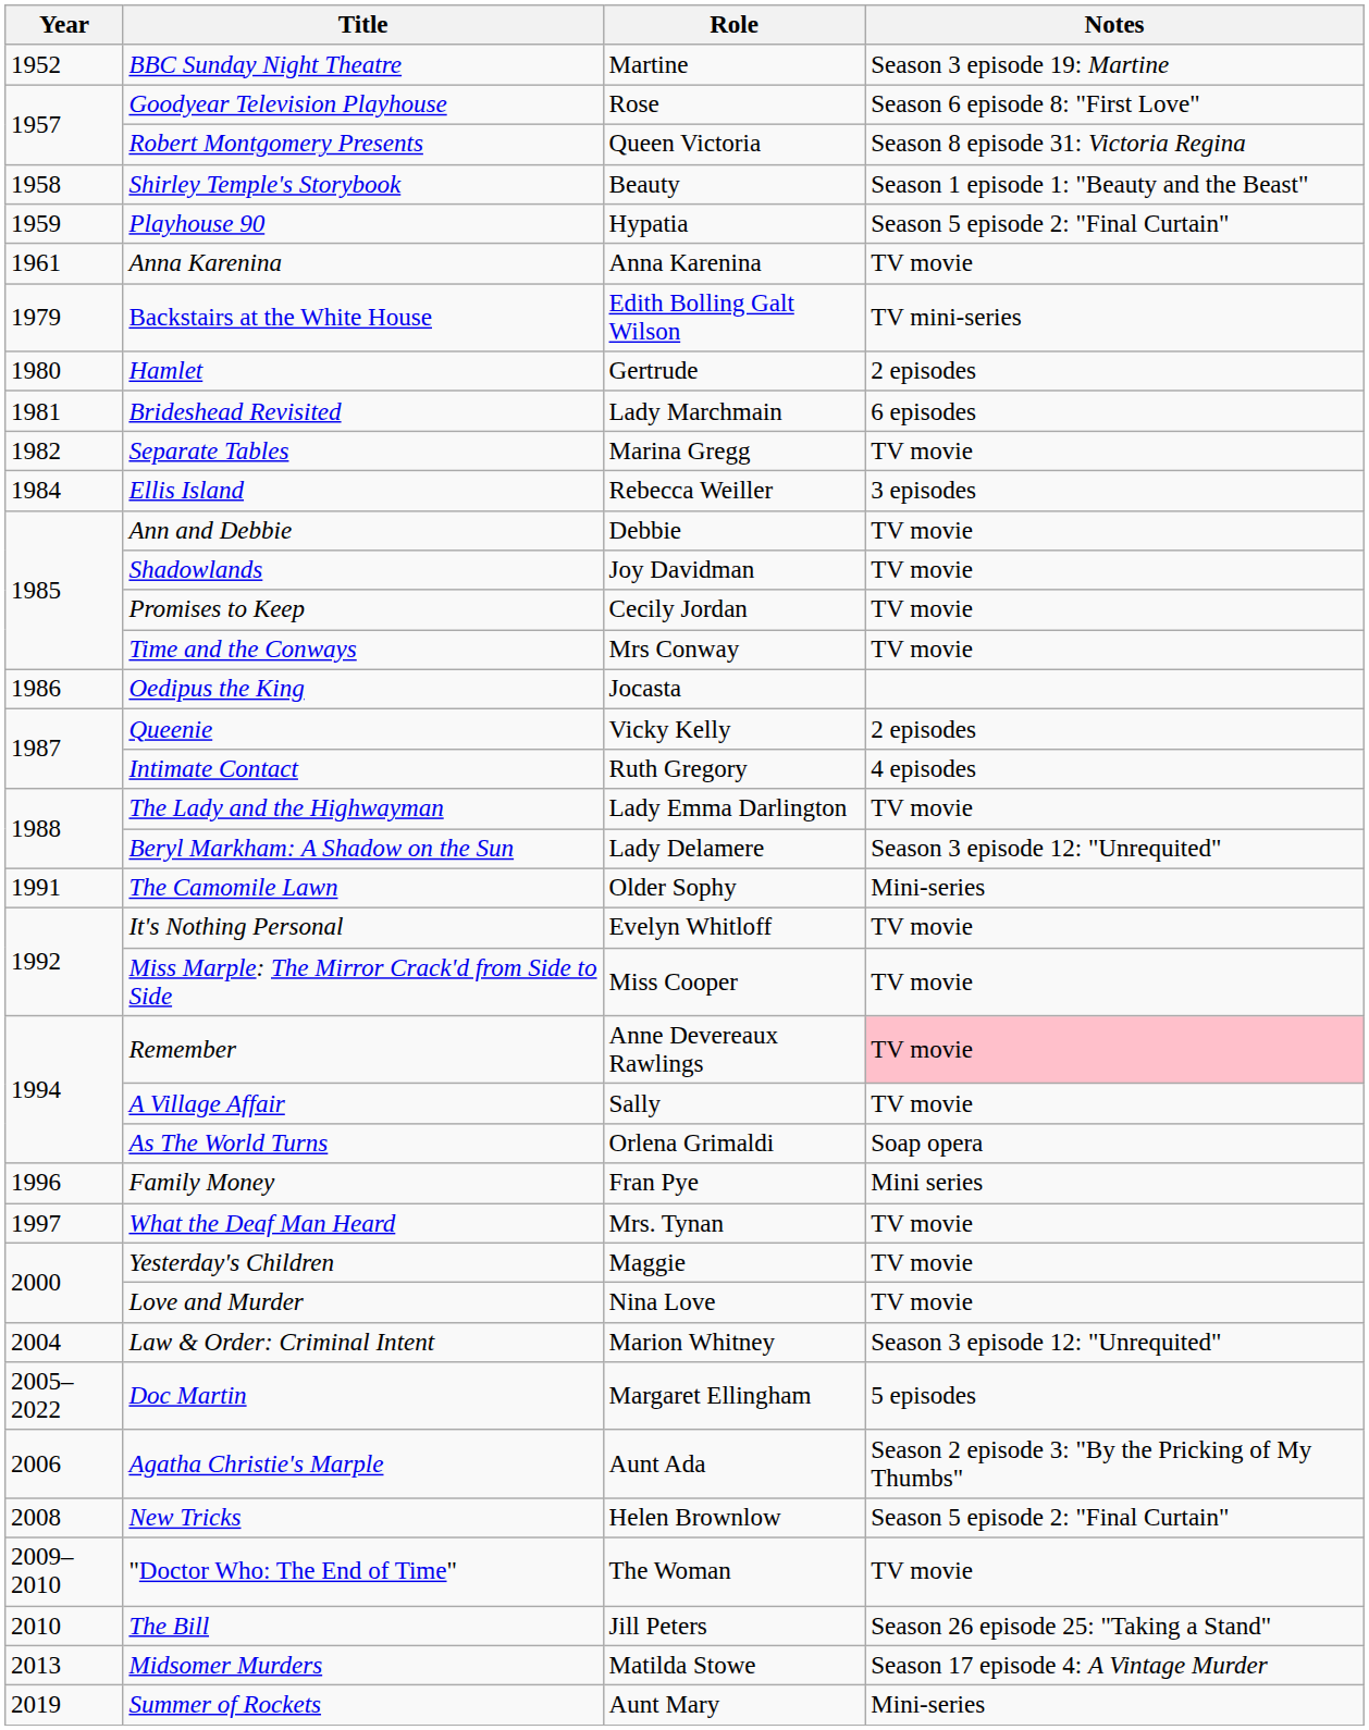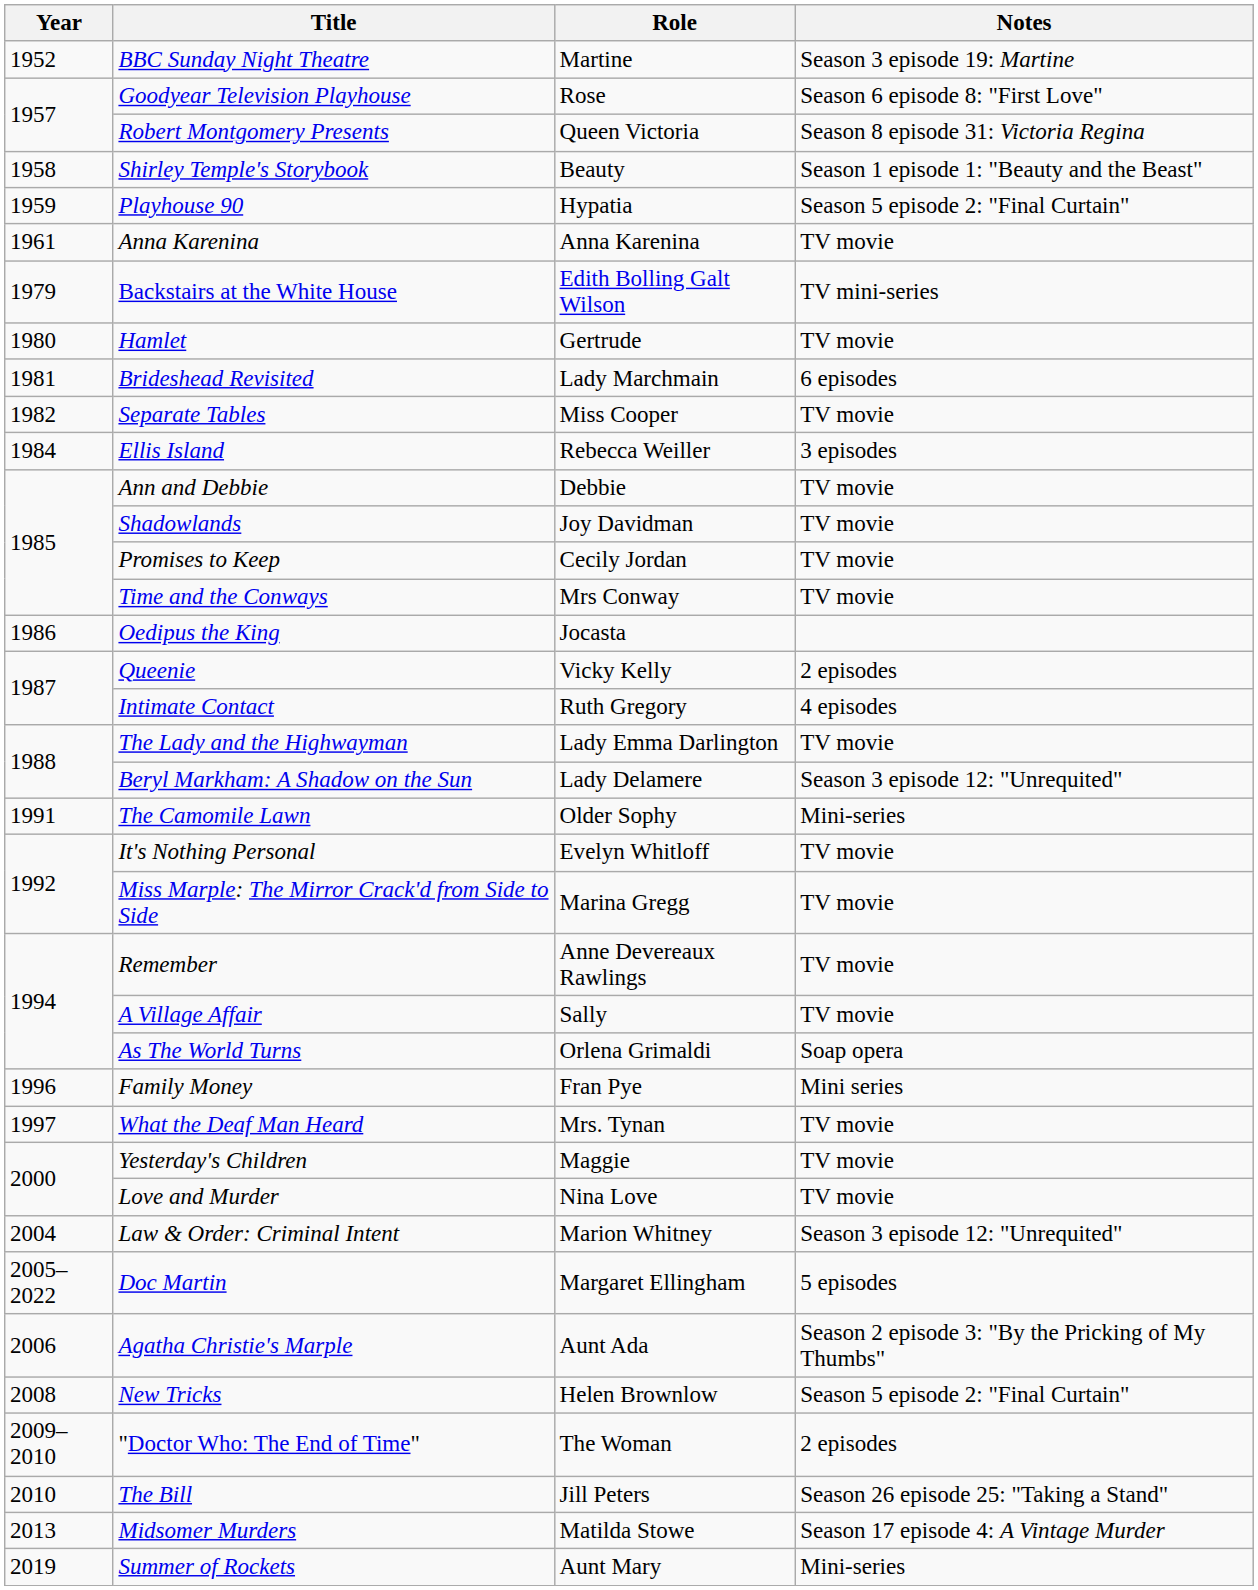Hamlet | Notes: 2 episodes -> TV movie
Separate Tables | Role: Marina Gregg -> Miss Cooper
Miss Marple: The Mirror Crack'd from Side to Side | Role: Miss Cooper -> Marina Gregg
Remember | Notes: pink background -> no background
"Doctor Who: The End of Time" | Notes: TV movie -> 2 episodes
